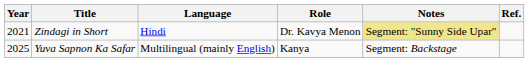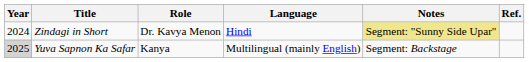columns swapped: Role <-> Language
Zindagi in Short | Year: 2021 -> 2024
Yuva Sapnon Ka Safar | Year: no background -> lightgrey background
